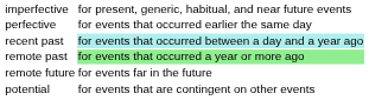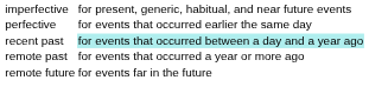remote past | column 3: lightgreen background -> no background
- row: potential | for events that are contingent on other events
